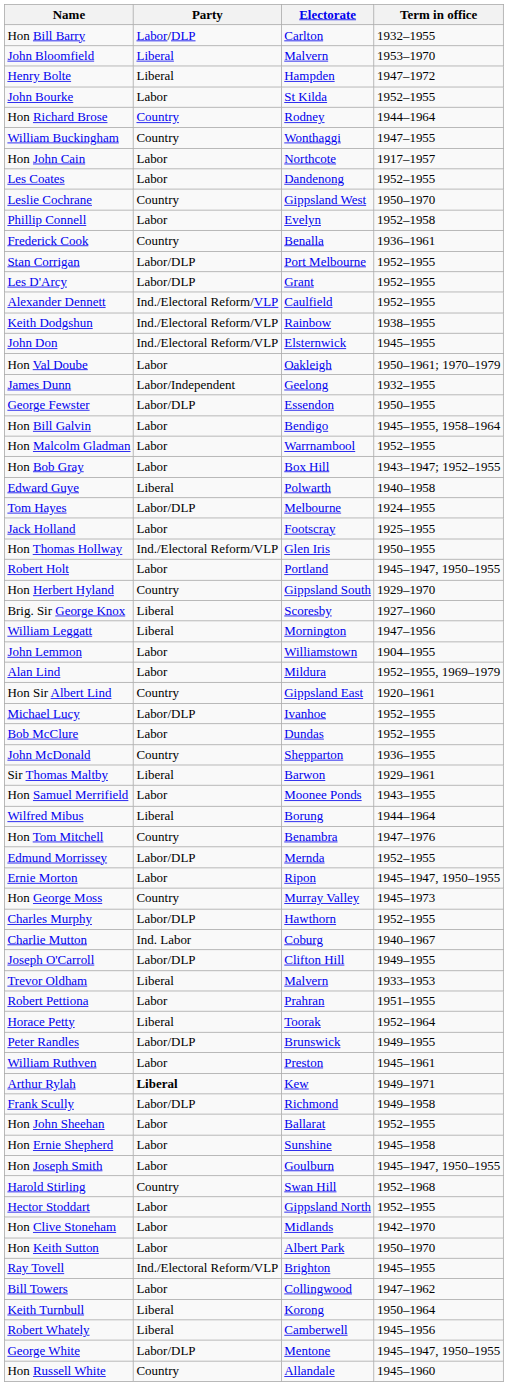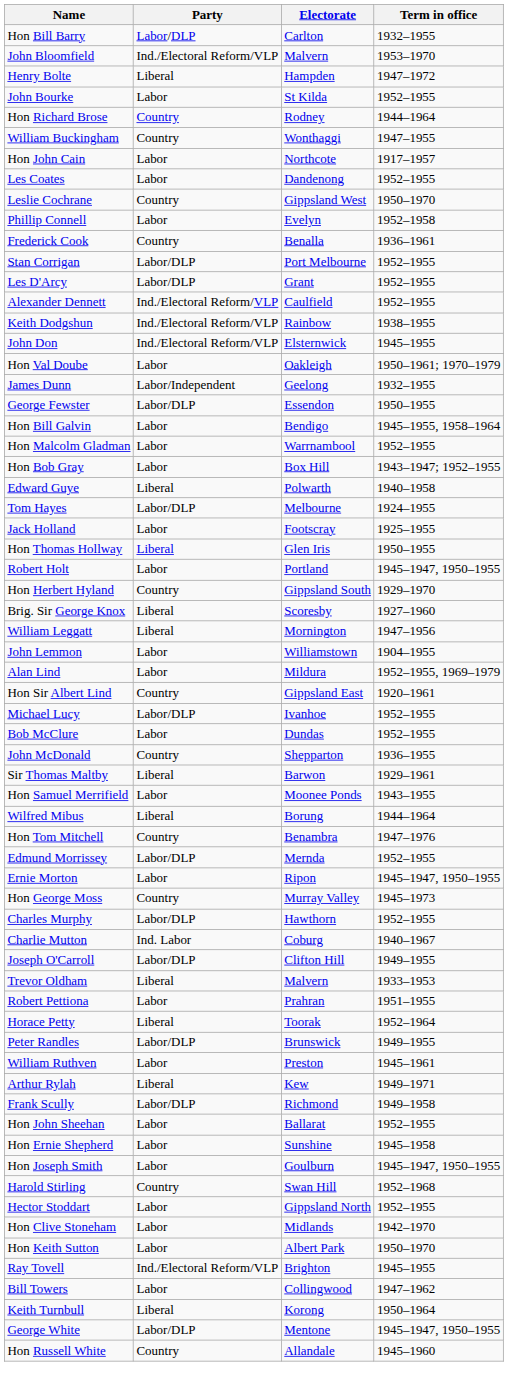John Bloomfield | Party: Liberal -> Ind./Electoral Reform/VLP
Hon Thomas Hollway | Party: Ind./Electoral Reform/VLP -> Liberal
Arthur Rylah | Party: bold -> normal
- row: Robert Whately | Liberal | Camberwell | 1945–1956
